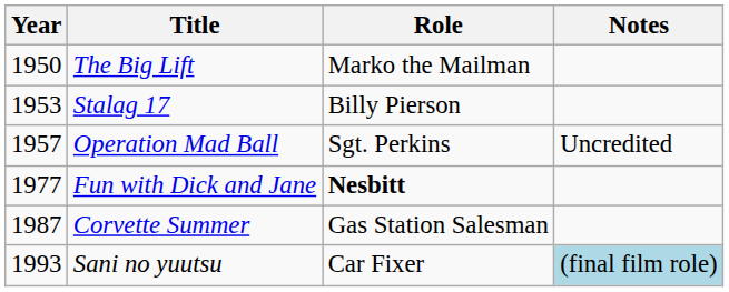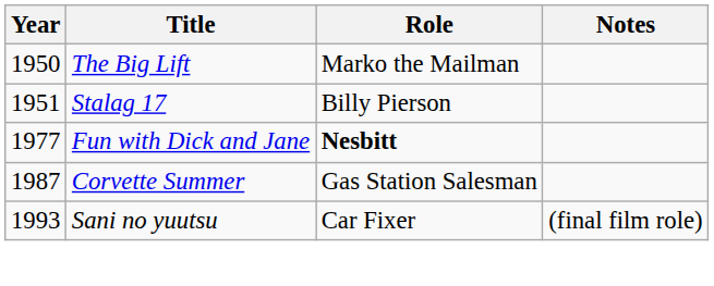Stalag 17 | Year: 1953 -> 1951
- row: 1957 | Operation Mad Ball | Sgt. Perkins | Uncredited
Sani no yuutsu | Notes: lightblue background -> no background
